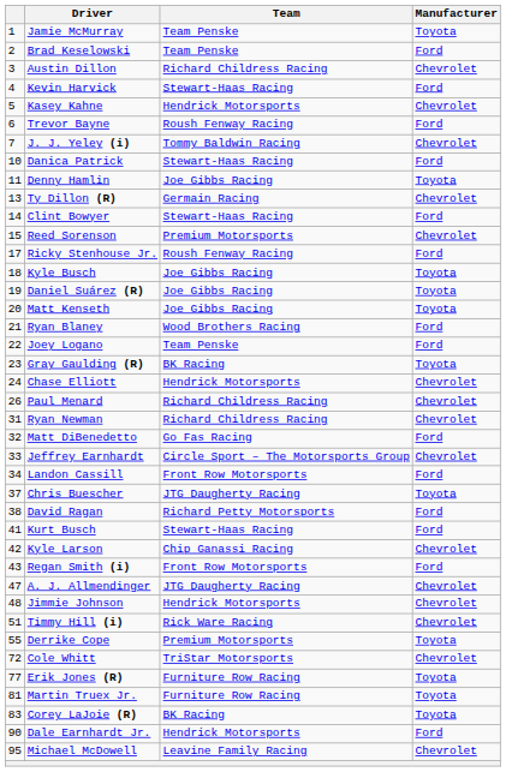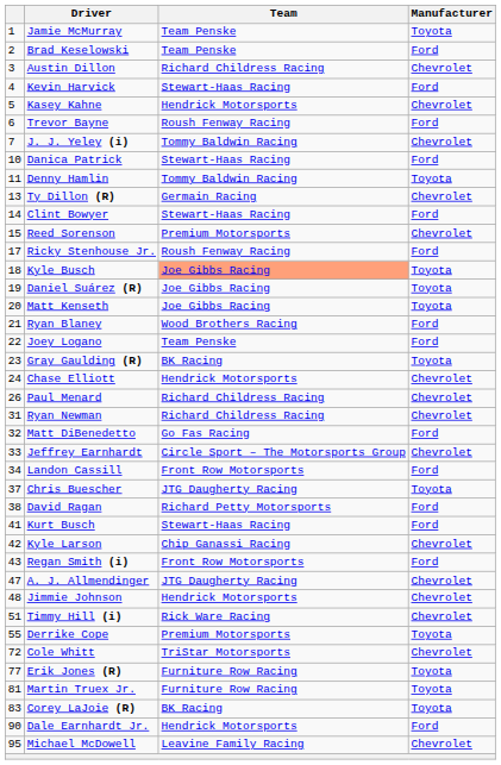Denny Hamlin | Team: Joe Gibbs Racing -> Tommy Baldwin Racing
Kyle Busch | Team: no background -> lightsalmon background
